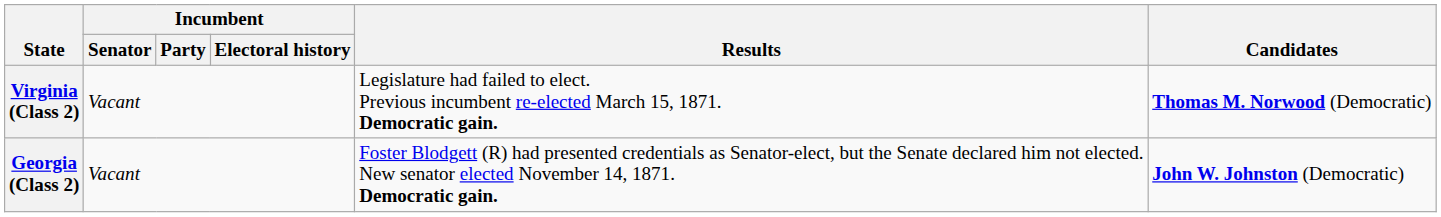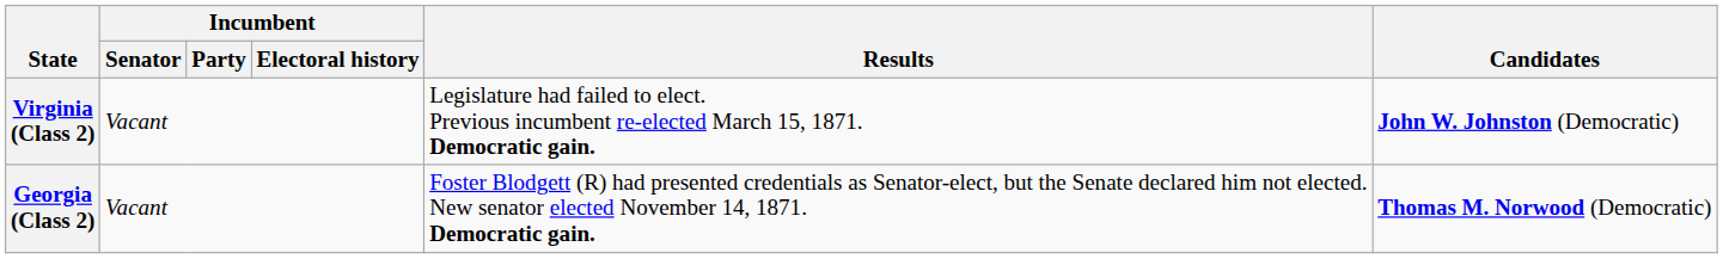Virginia (Class 2) | Candidates: Thomas M. Norwood (Democratic) -> John W. Johnston (Democratic)
Georgia (Class 2) | Candidates: John W. Johnston (Democratic) -> Thomas M. Norwood (Democratic)
